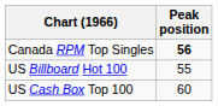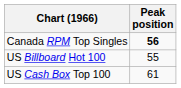US Cash Box Top 100 | Peak position: 60 -> 61
